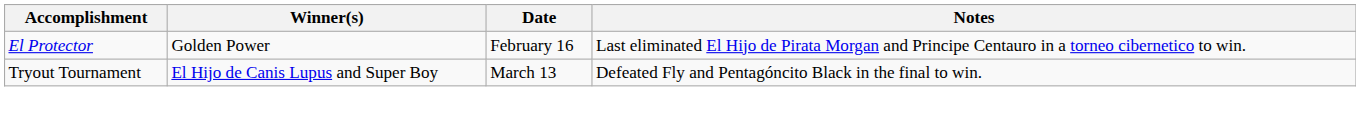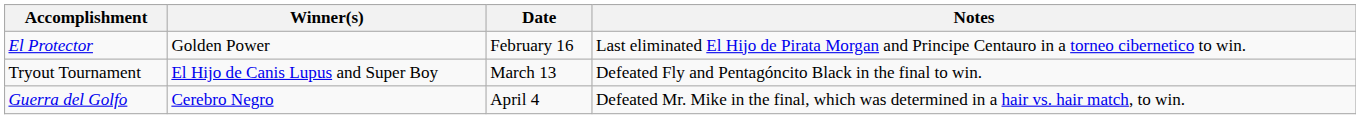+ row: Guerra del Golfo | Cerebro Negro | April 4 | Defeated Mr. Mike in the final, which was determined in a hair vs. hair match, to win.
